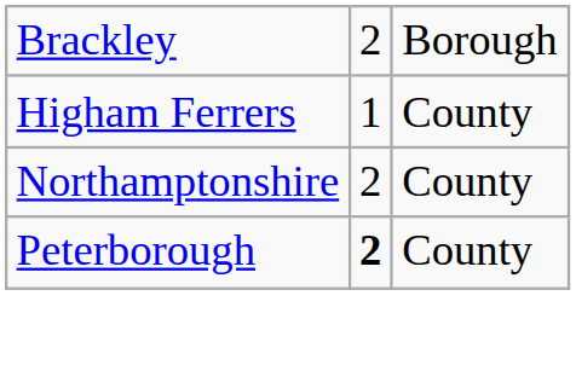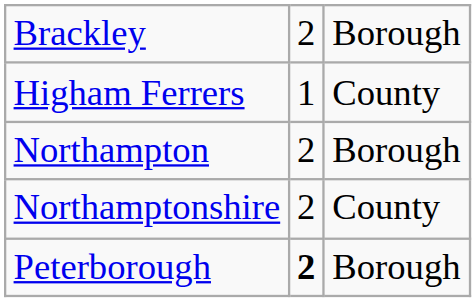+ row: Northampton | 2 | Borough
Peterborough | column 3: County -> Borough
